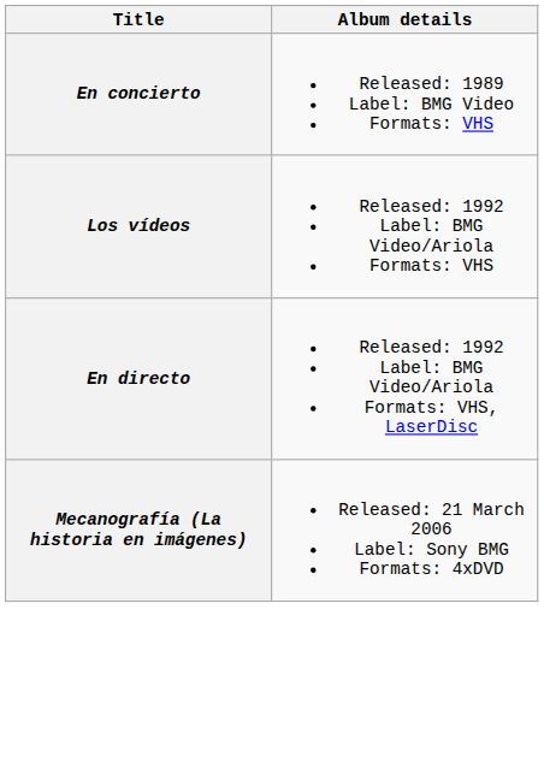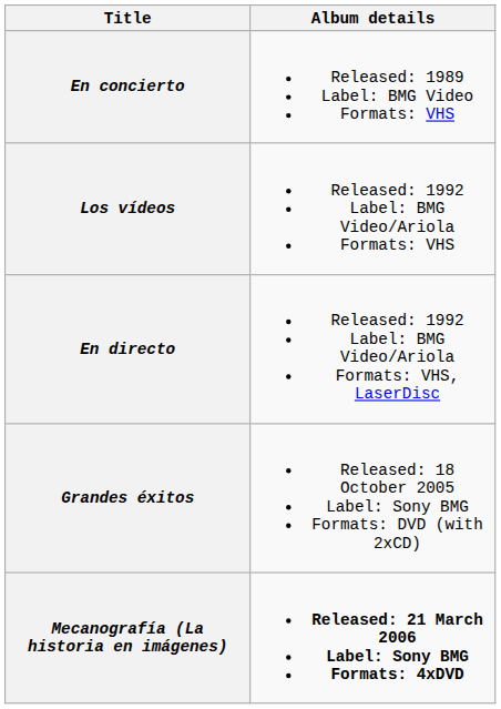+ row: Grandes éxitos | Released: 18 October 2005 Label: Sony BMG Formats: DVD (with 2xCD)
Mecanografía (La historia en imágenes) | Album details: normal -> bold
